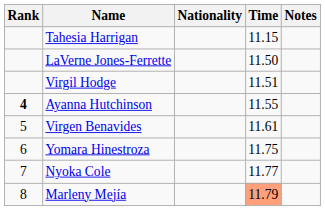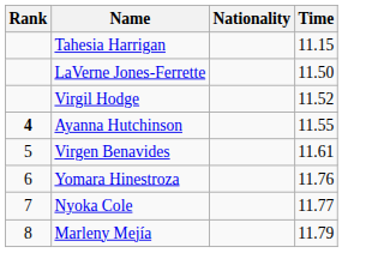- column: Notes
Virgil Hodge | Time: 11.51 -> 11.52
Yomara Hinestroza | Time: 11.75 -> 11.76
Marleny Mejía | Time: lightsalmon background -> no background
